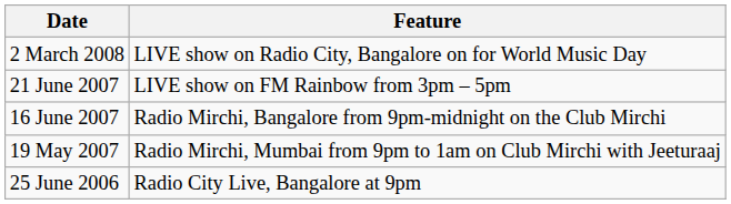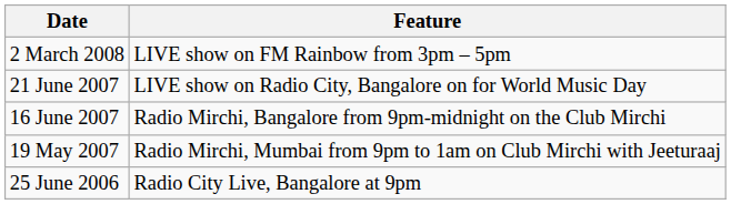2 March 2008 | Feature: LIVE show on Radio City, Bangalore on for World Music Day -> LIVE show on FM Rainbow from 3pm – 5pm
21 June 2007 | Feature: LIVE show on FM Rainbow from 3pm – 5pm -> LIVE show on Radio City, Bangalore on for World Music Day
